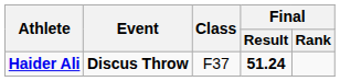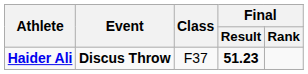Haider Ali | Final / Result: 51.24 -> 51.23
